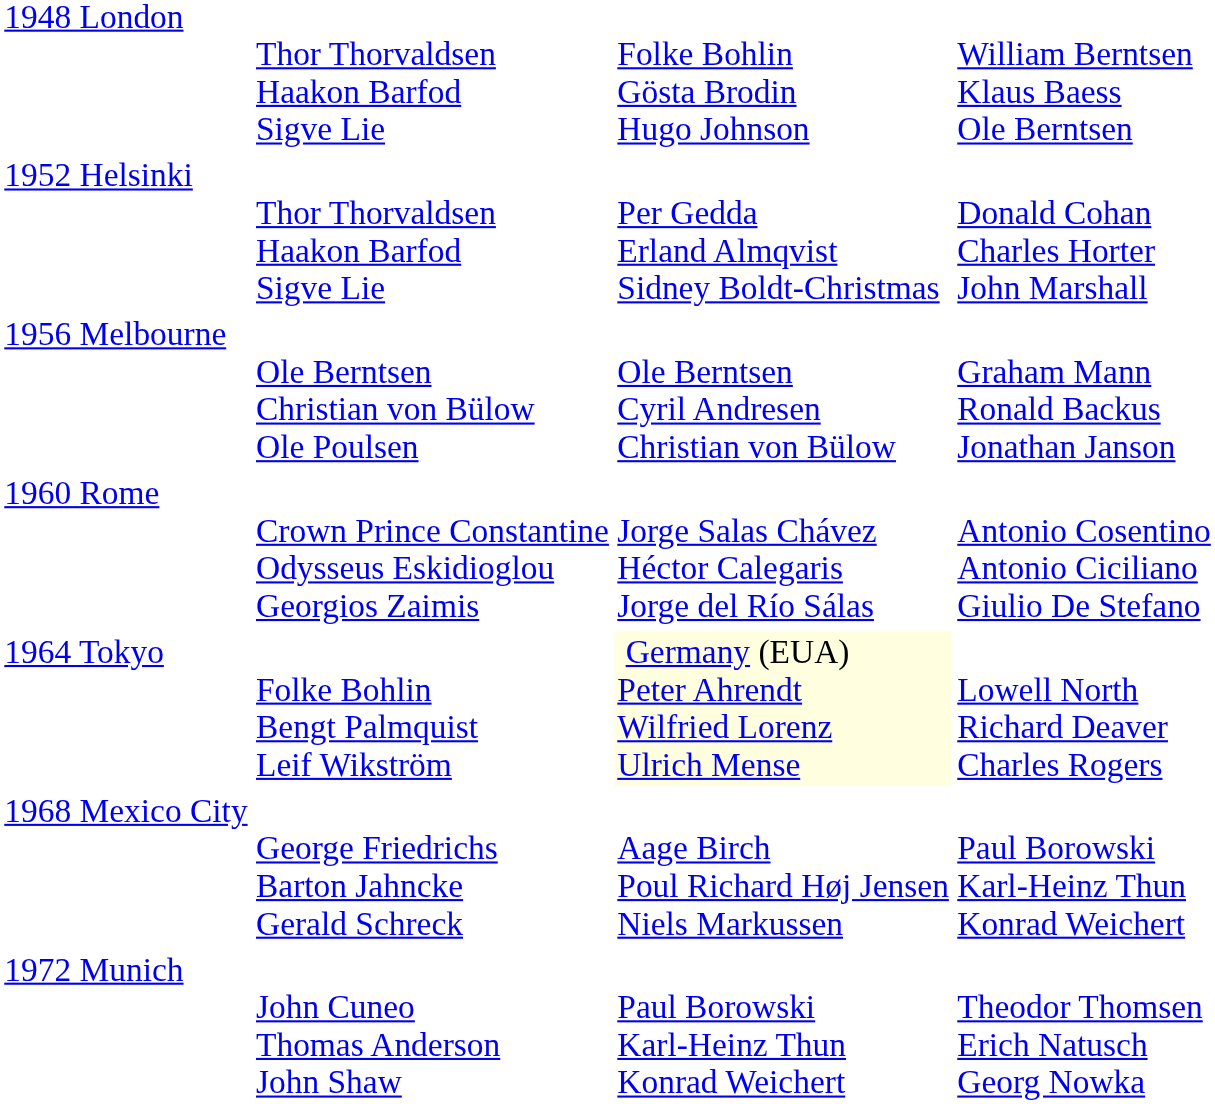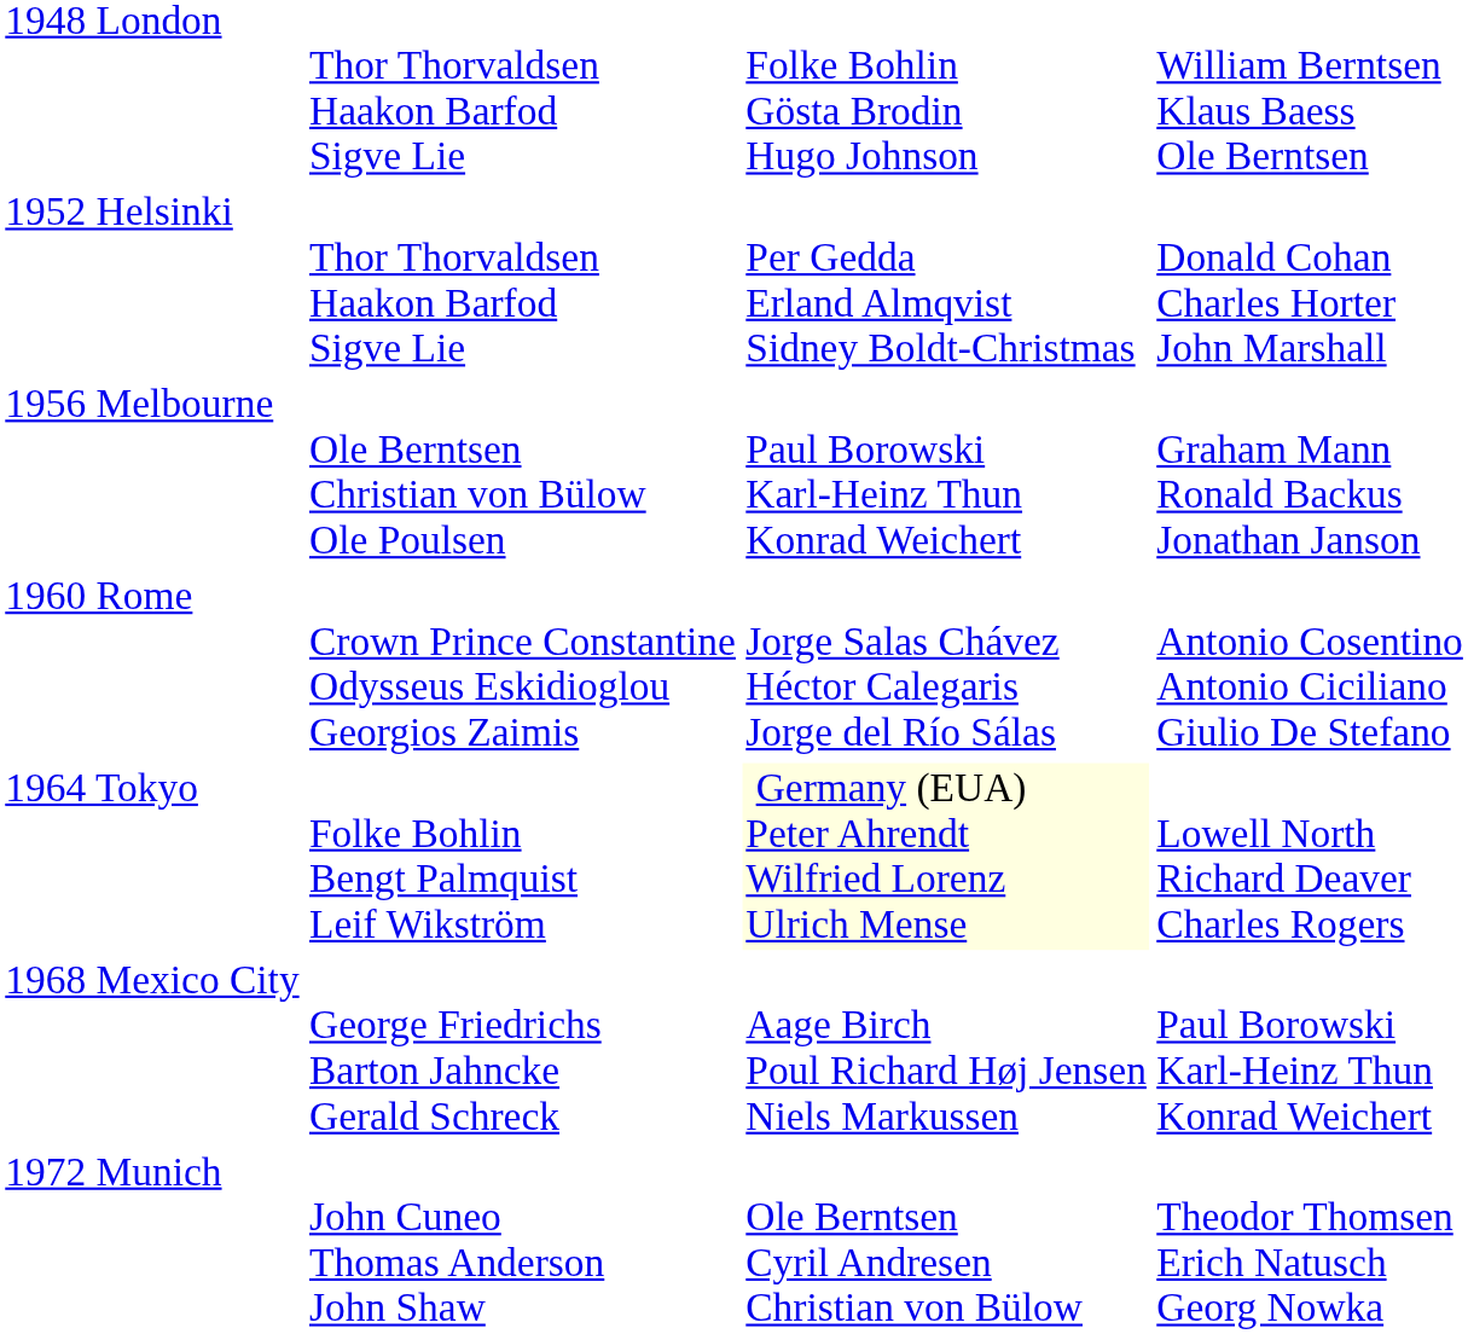1956 Melbourne | column 3: Ole Berntsen Cyril Andresen Christian von Bülow -> Paul Borowski Karl-Heinz Thun Konrad Weichert
1972 Munich | column 3: Paul Borowski Karl-Heinz Thun Konrad Weichert -> Ole Berntsen Cyril Andresen Christian von Bülow
